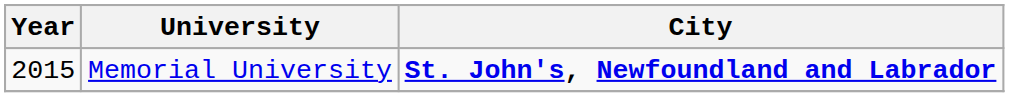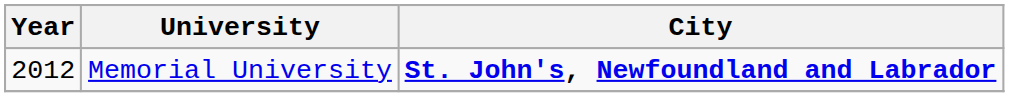Memorial University | Year: 2015 -> 2012
